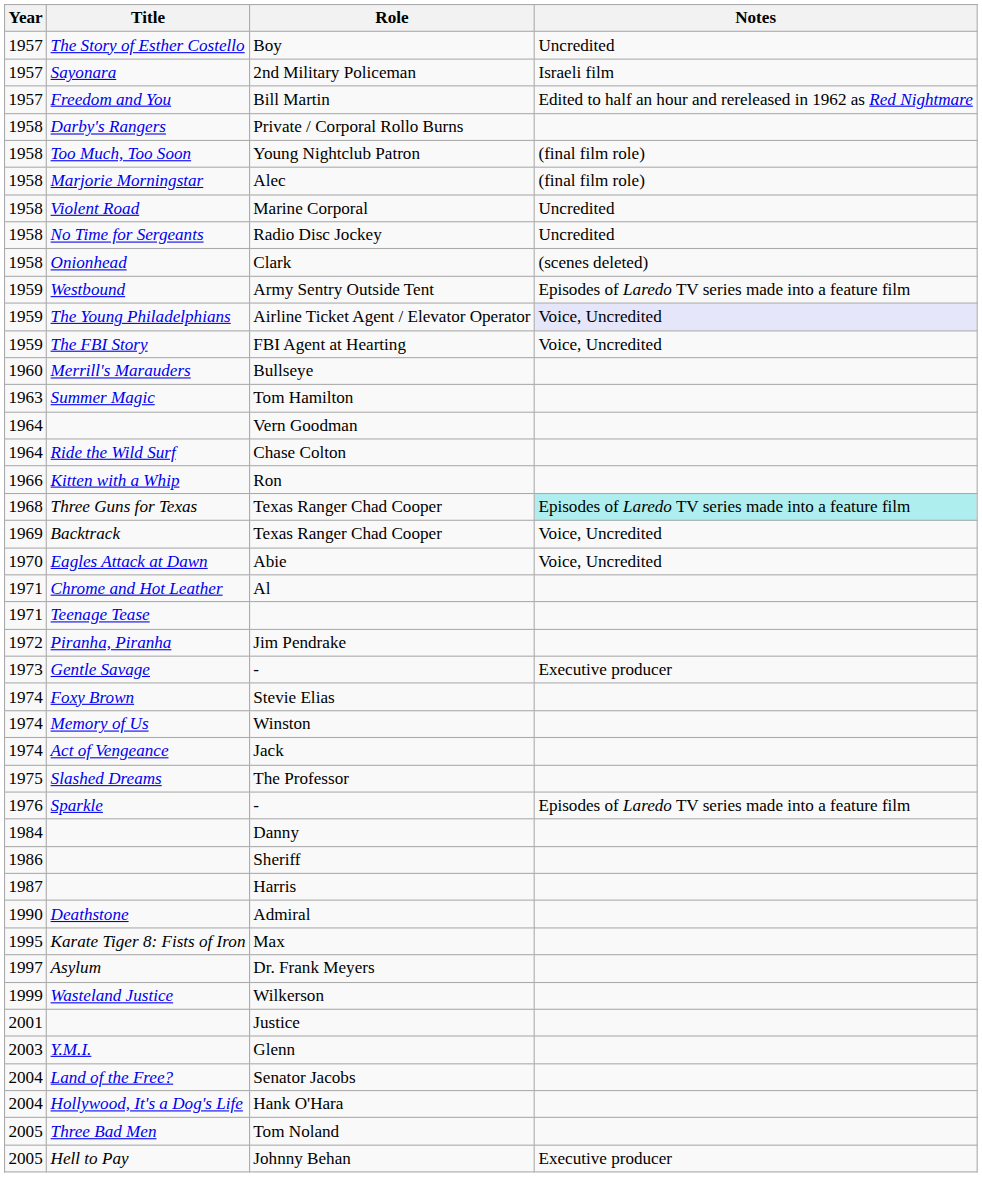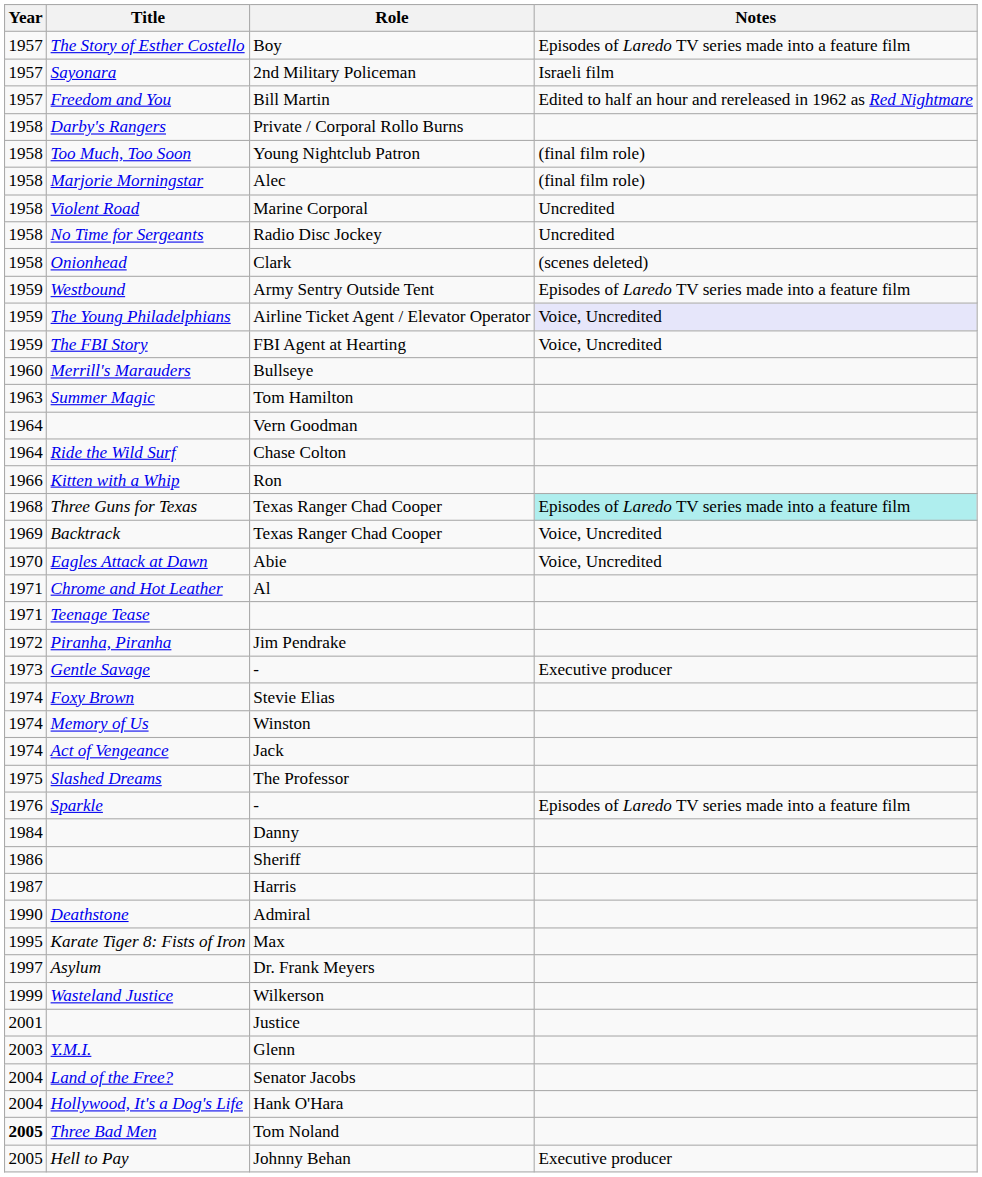Boy | Notes: Uncredited -> Episodes of Laredo TV series made into a feature film
Tom Noland | Year: normal -> bold
